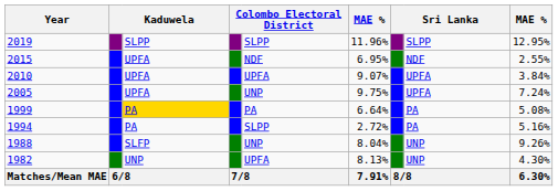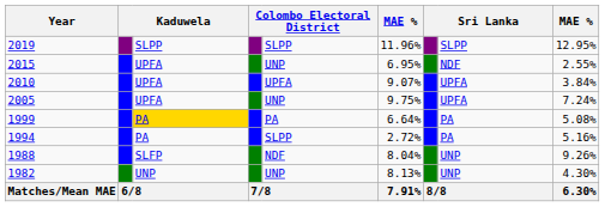2015 | column 5: NDF -> UNP
1988 | column 5: UNP -> NDF
1982 | column 5: UPFA -> UNP
